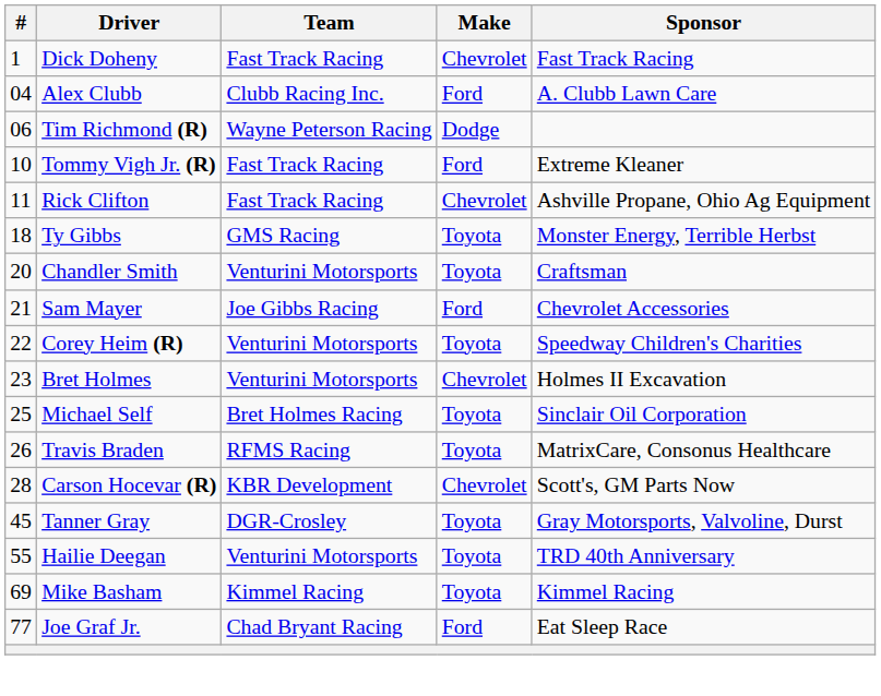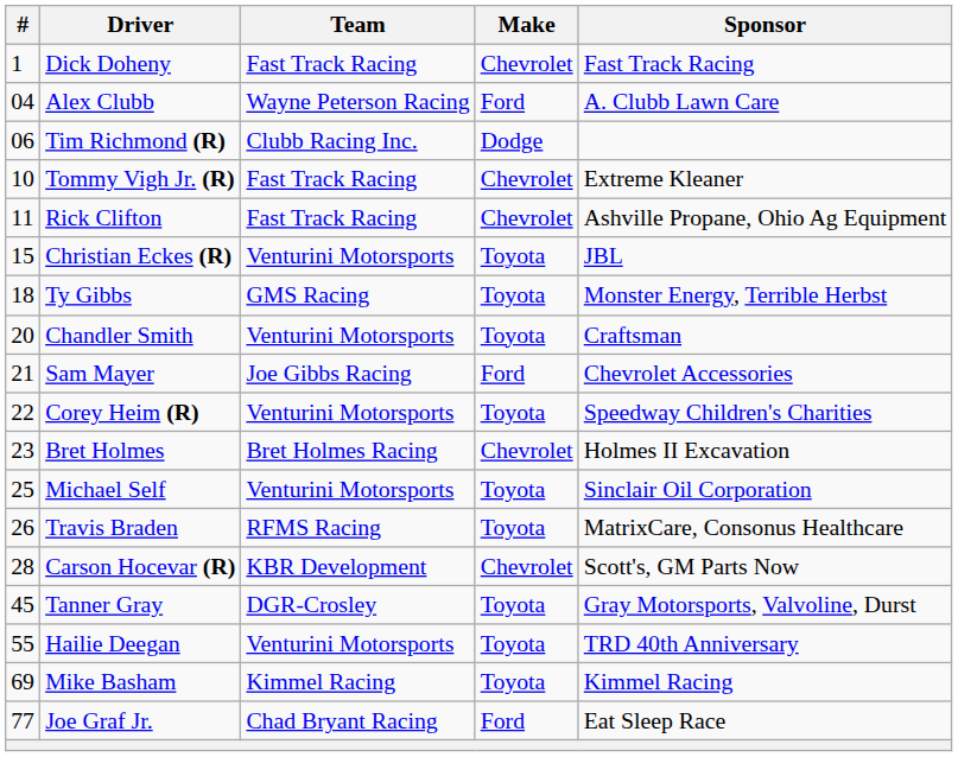Alex Clubb | Team: Clubb Racing Inc. -> Wayne Peterson Racing
Tim Richmond (R) | Team: Wayne Peterson Racing -> Clubb Racing Inc.
Tommy Vigh Jr. (R) | Make: Ford -> Chevrolet
+ row: 15 | Christian Eckes (R) | Venturini Motorsports | Toyota | JBL
Bret Holmes | Team: Venturini Motorsports -> Bret Holmes Racing
Michael Self | Team: Bret Holmes Racing -> Venturini Motorsports
